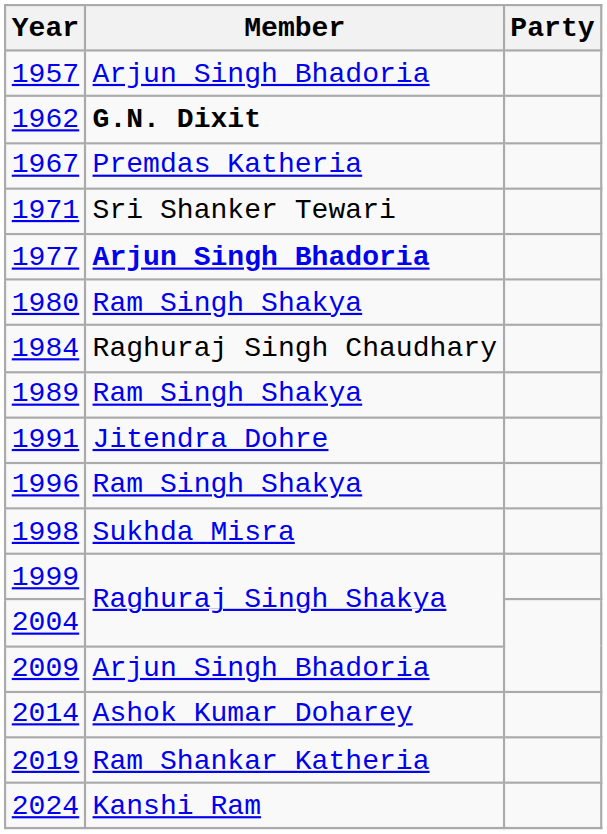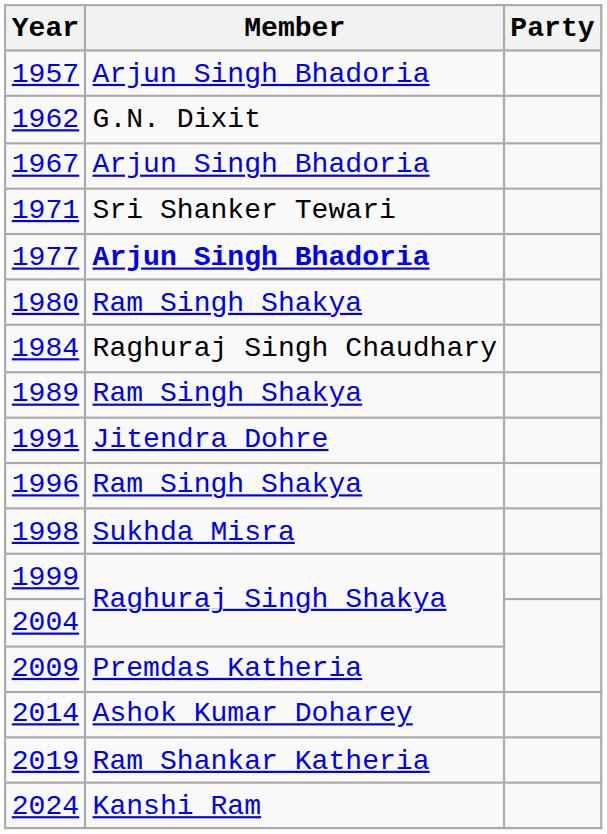1962 | Member: bold -> normal
1967 | Member: Premdas Katheria -> Arjun Singh Bhadoria
2009 | Member: Arjun Singh Bhadoria -> Premdas Katheria
